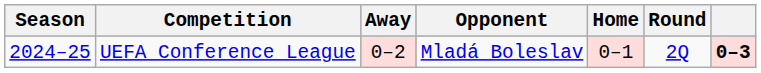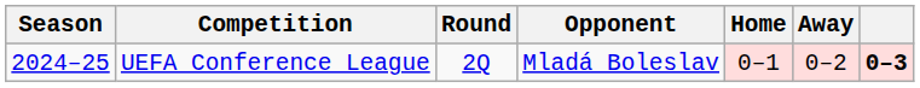columns swapped: Round <-> Away
